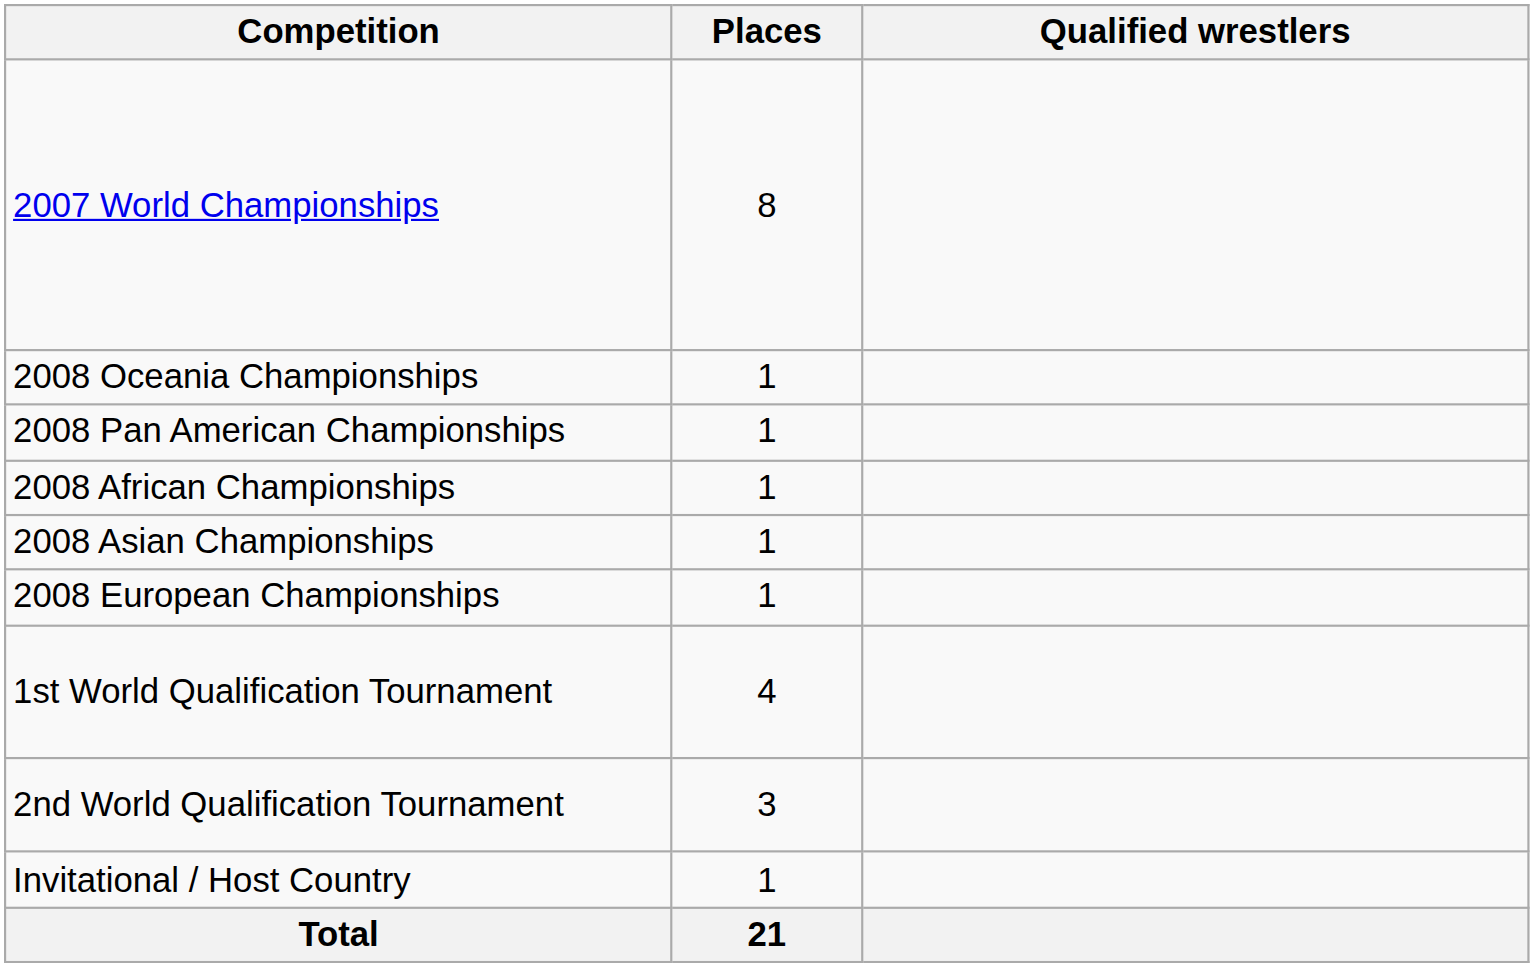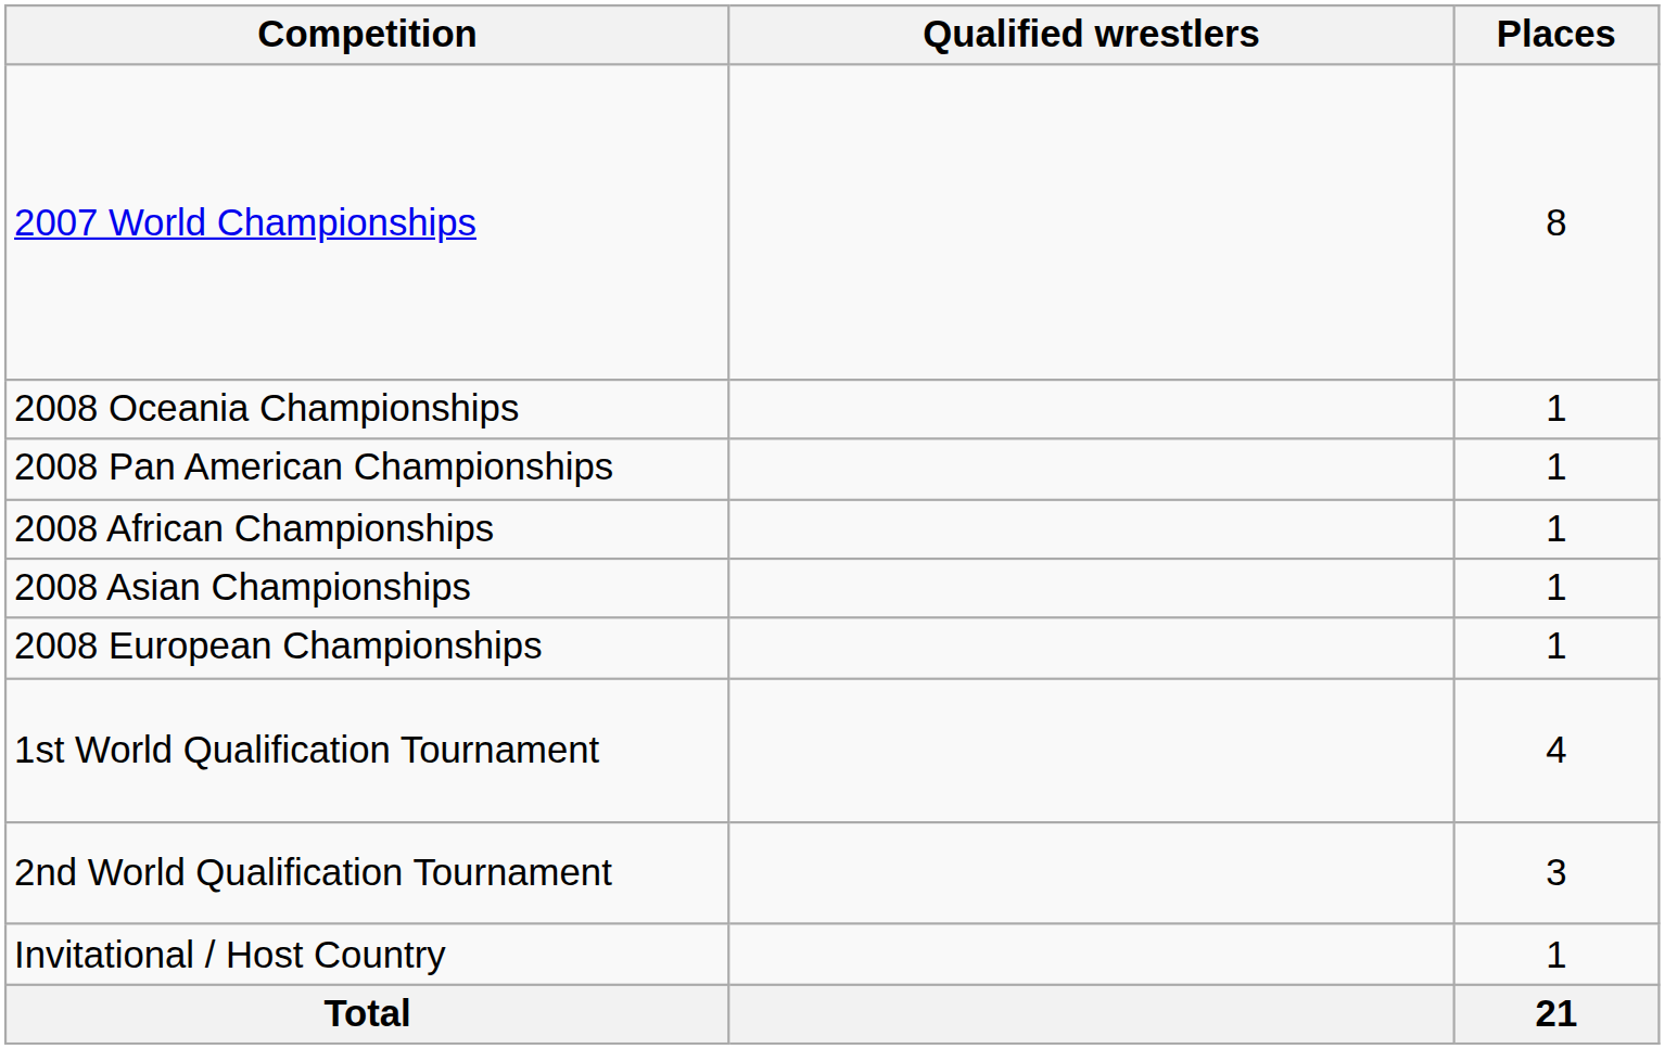columns swapped: Places <-> Qualified wrestlers
